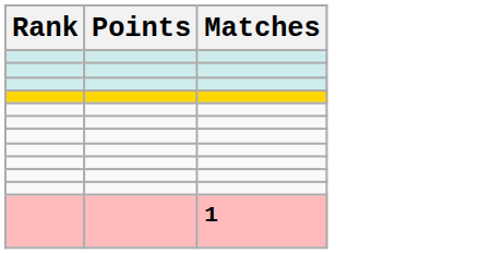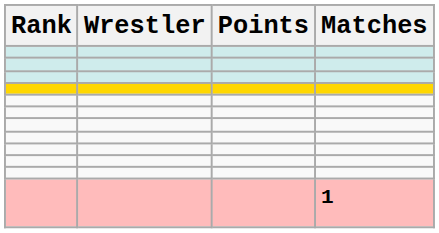+ column: Wrestler
